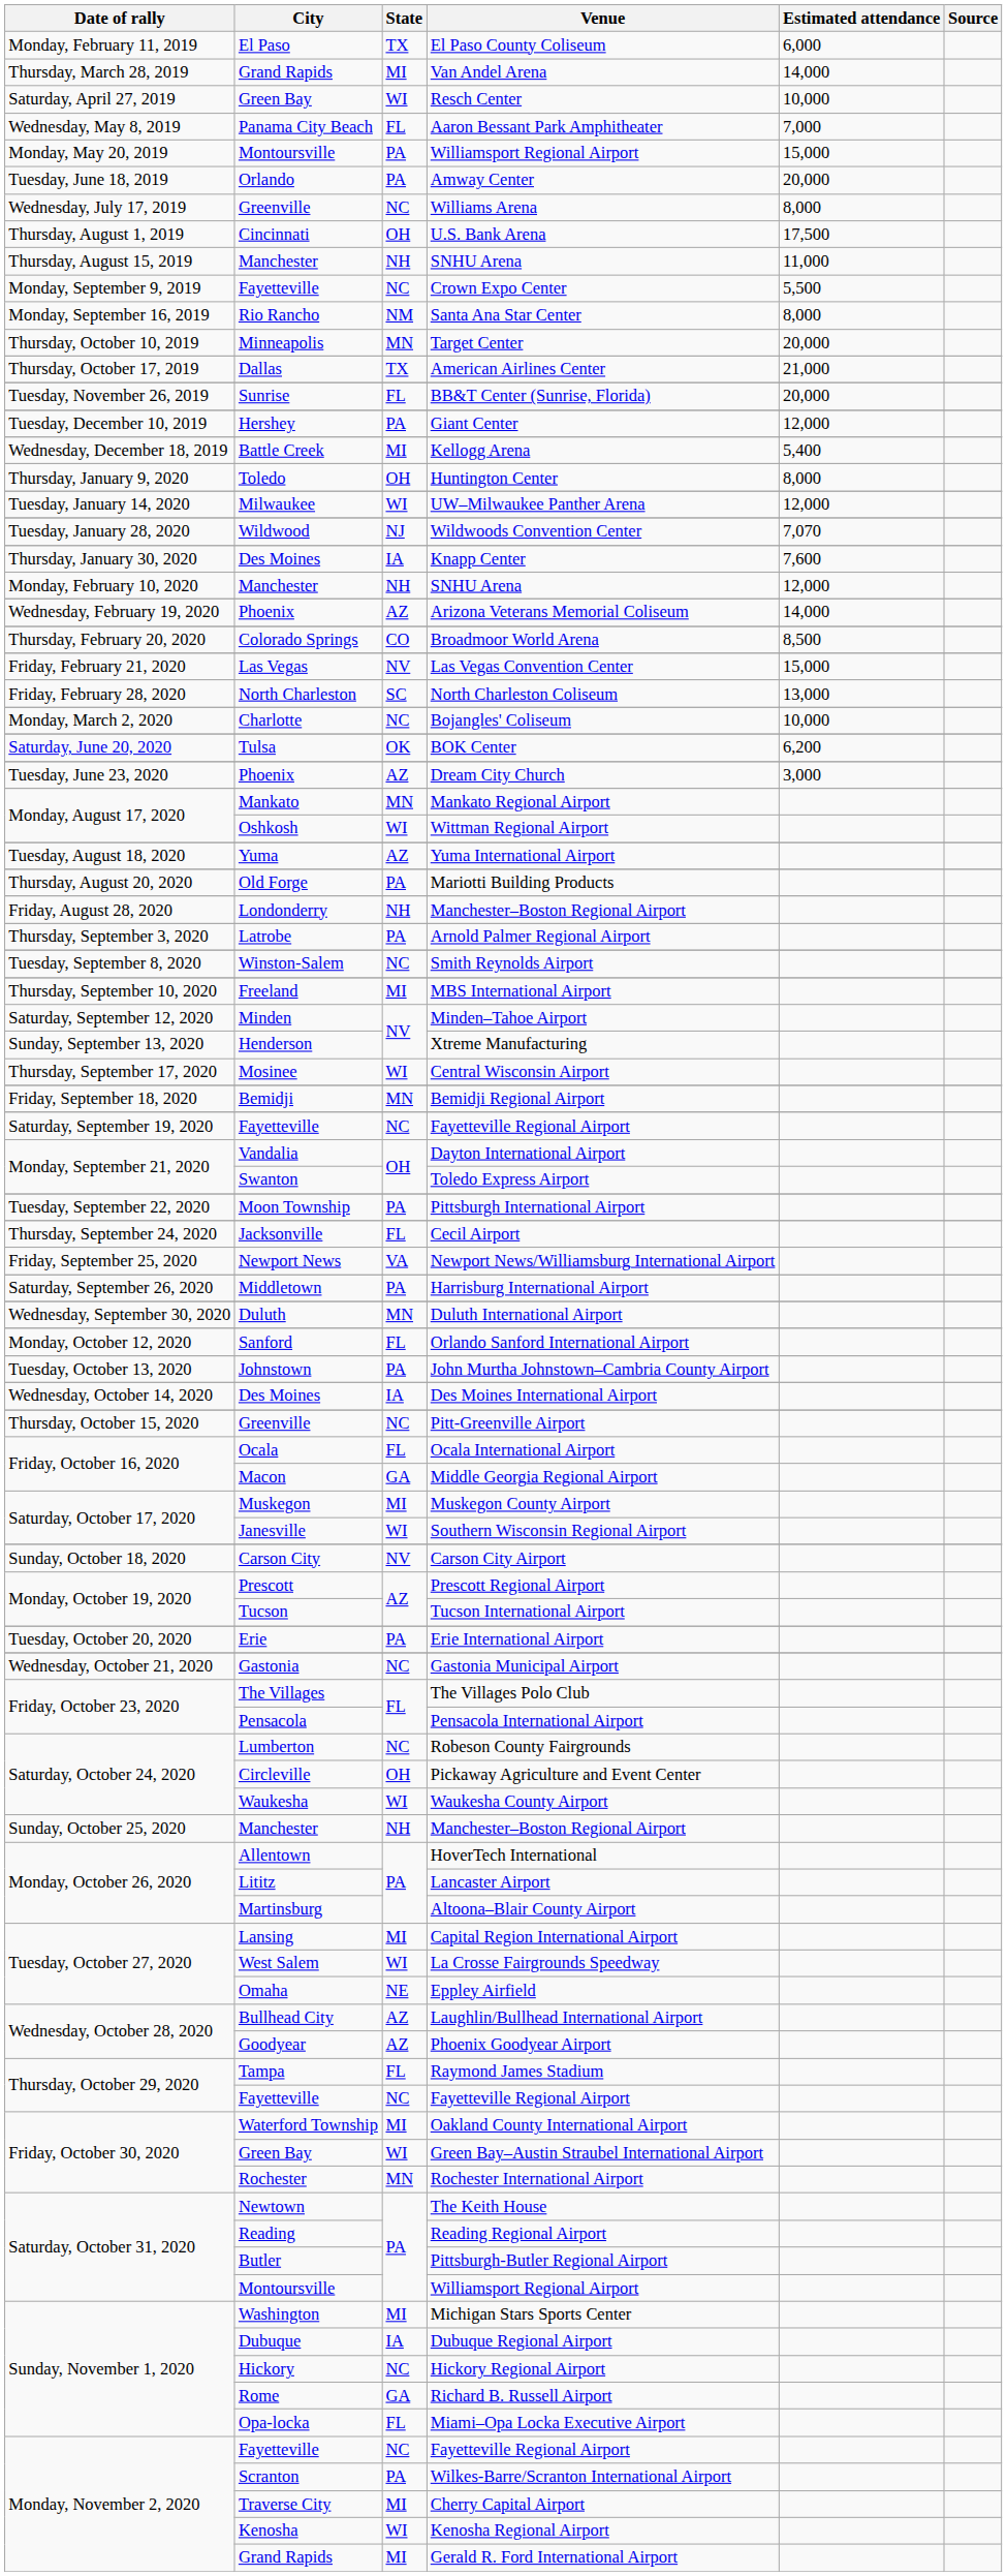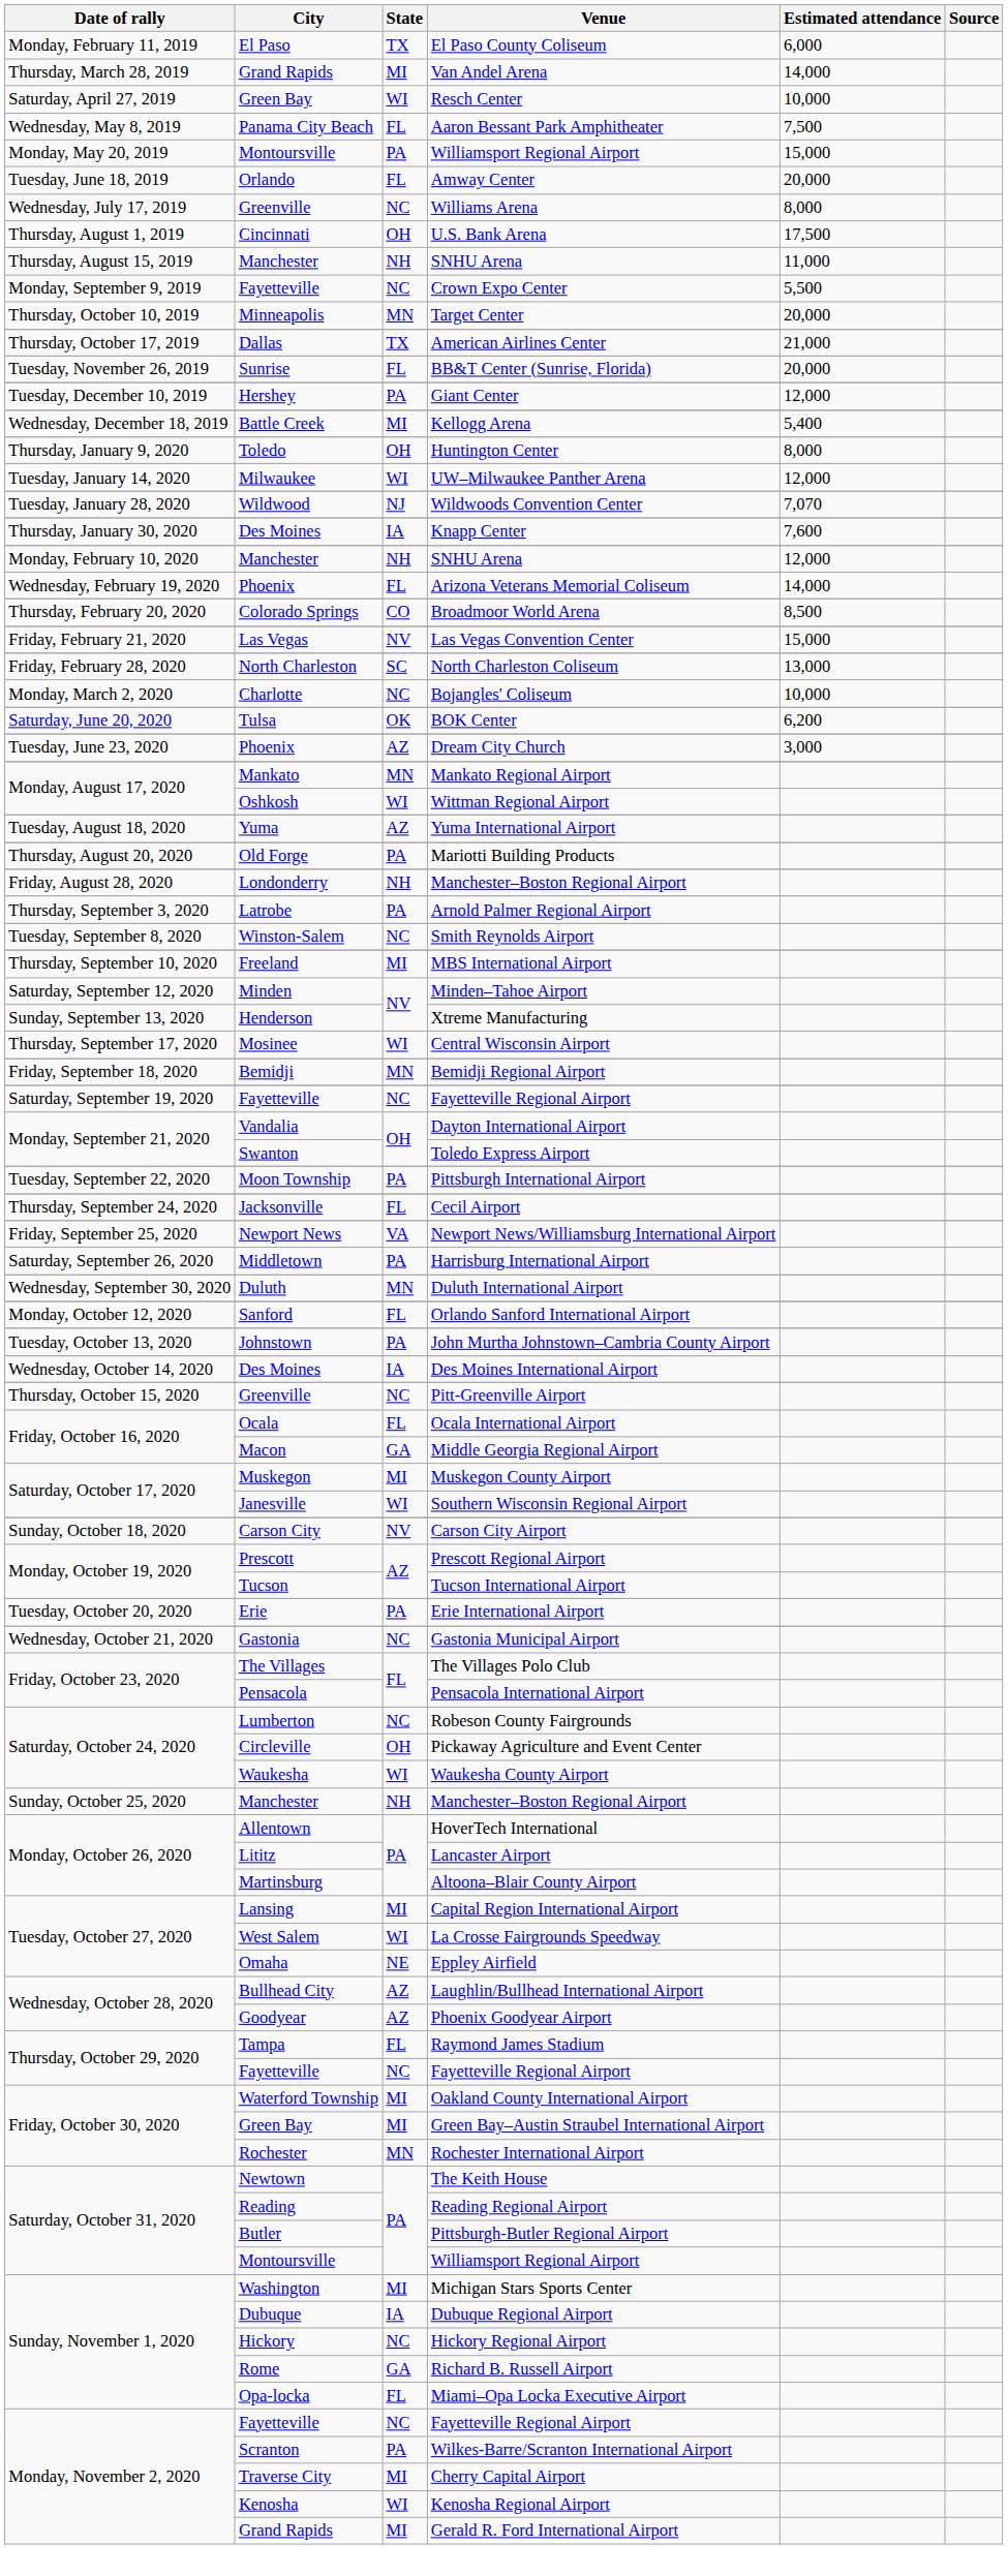Aaron Bessant Park Amphitheater | Estimated attendance: 7,000 -> 7,500
Amway Center | State: PA -> FL
- row: Monday, September 16, 2019 | Rio Rancho | NM | Santa Ana Star Center | 8,000
Arizona Veterans Memorial Coliseum | State: AZ -> FL
Green Bay–Austin Straubel International Airport | State: WI -> MI
